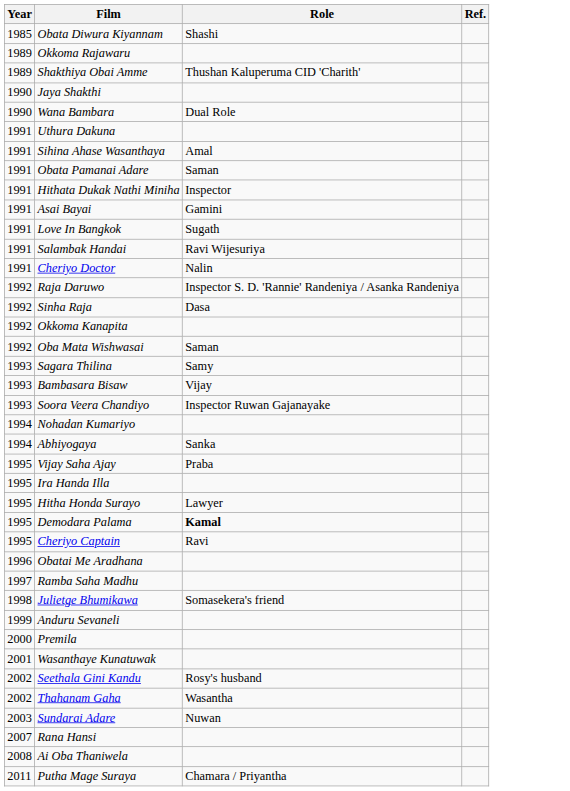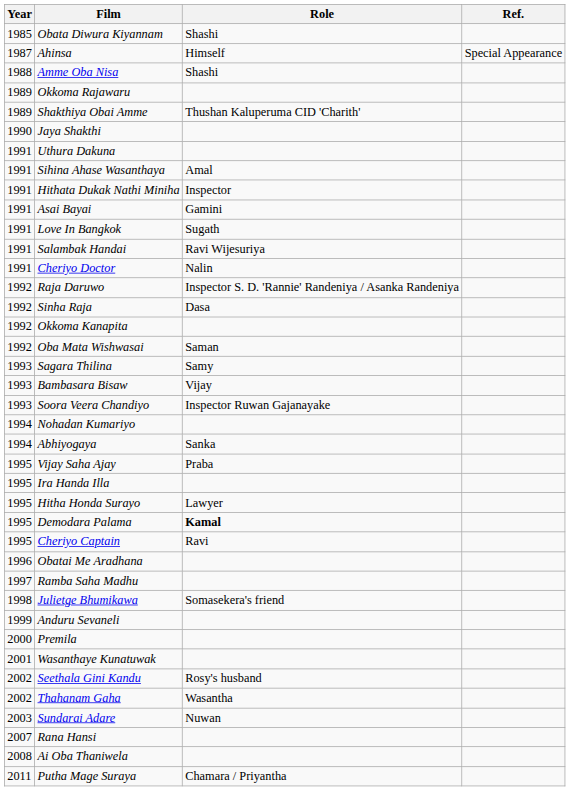+ row: 1987 | Ahinsa | Himself | Special Appearance
+ row: 1988 | Amme Oba Nisa | Shashi
- row: 1990 | Wana Bambara | Dual Role
- row: 1991 | Obata Pamanai Adare | Saman
